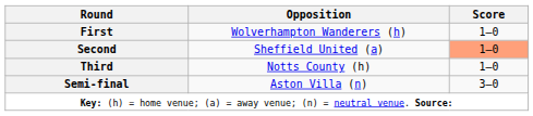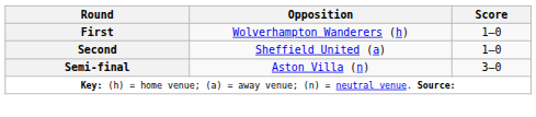Second | Score: lightsalmon background -> no background
- row: Third | Notts County (h) | 1–0
